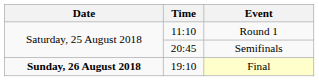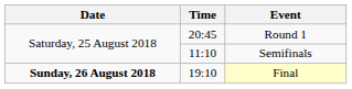Round 1 | Time: 11:10 -> 20:45
Semifinals | Time: 20:45 -> 11:10
